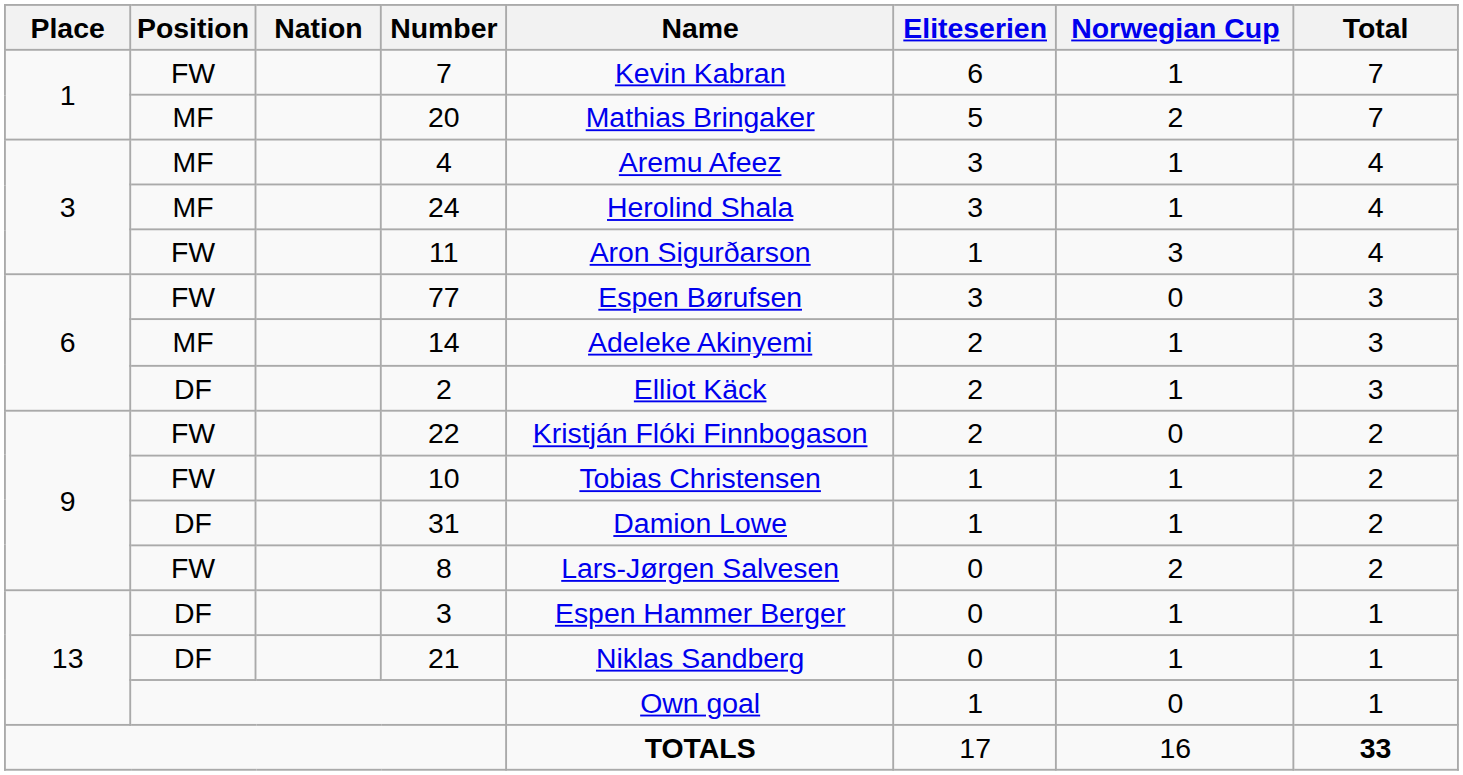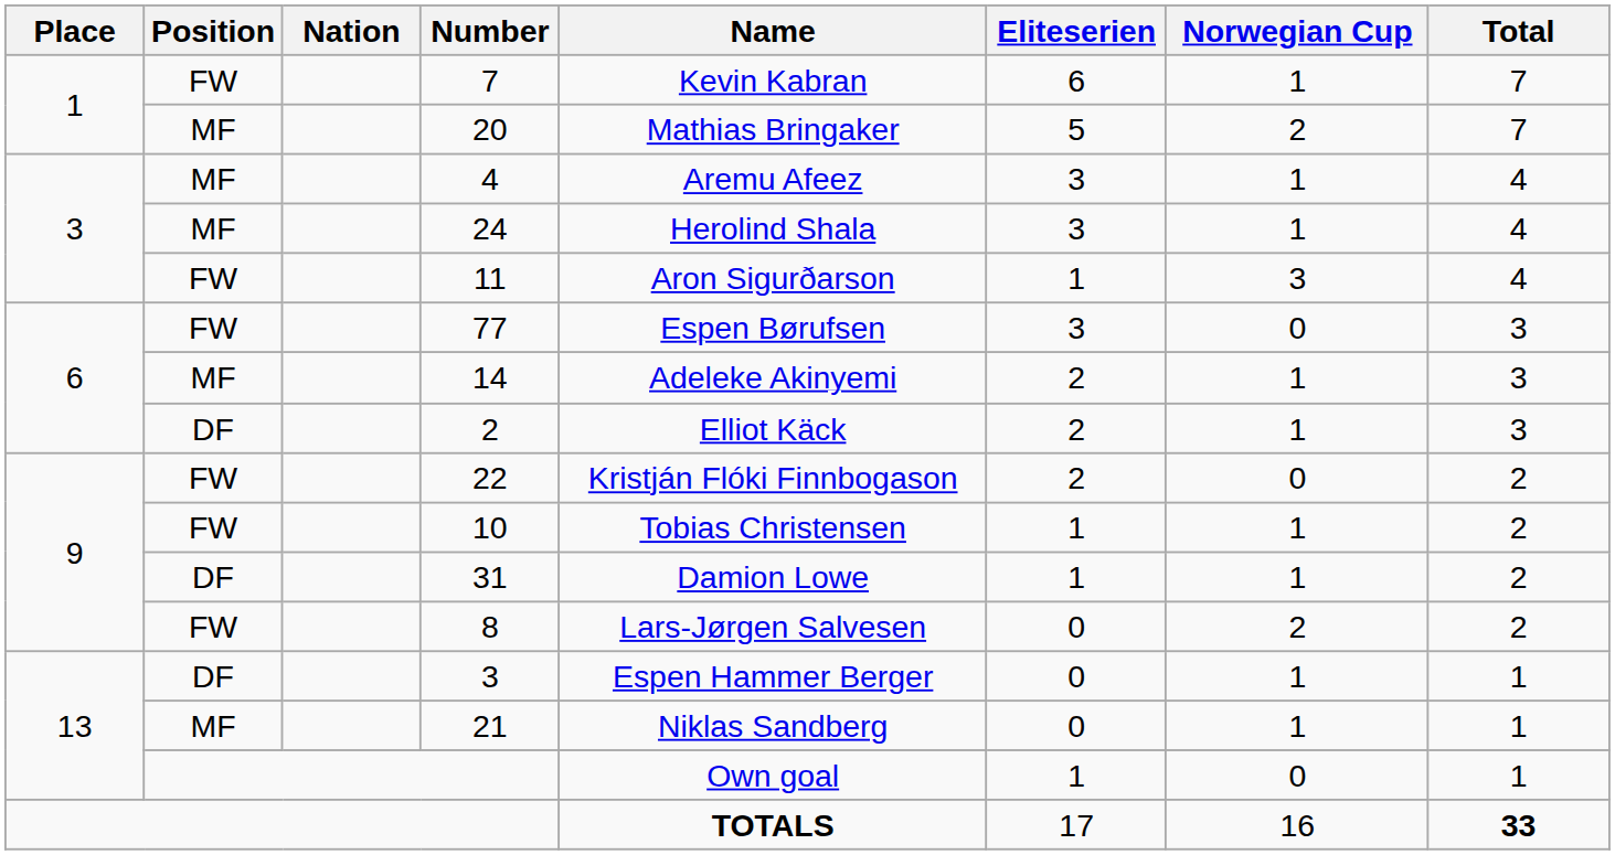21 | Position: DF -> MF
